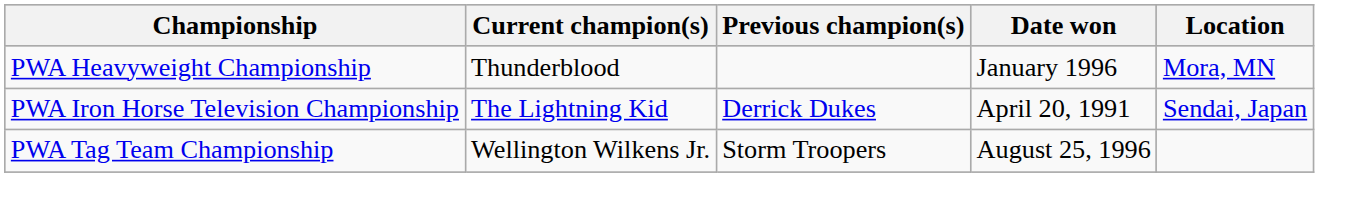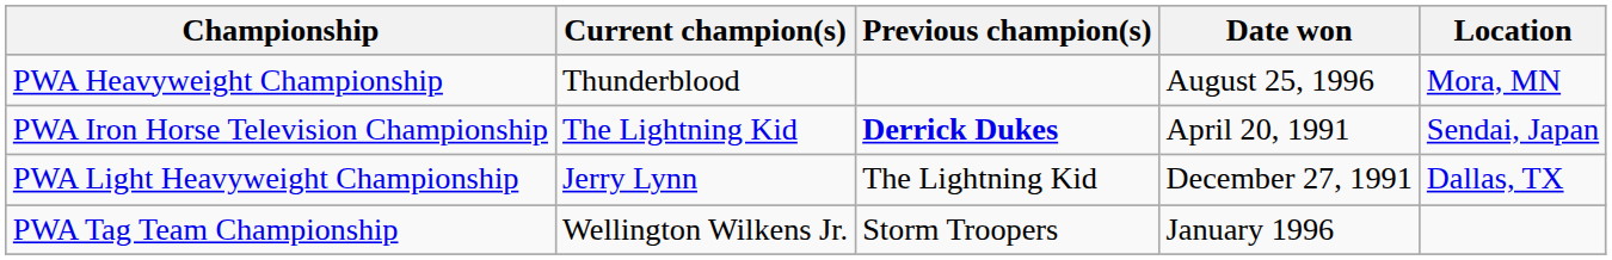PWA Heavyweight Championship | Date won: January 1996 -> August 25, 1996
PWA Iron Horse Television Championship | Previous champion(s): normal -> bold
+ row: PWA Light Heavyweight Championship | Jerry Lynn | The Lightning Kid | December 27, 1991 | Dallas, TX
PWA Tag Team Championship | Date won: August 25, 1996 -> January 1996
